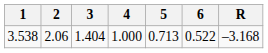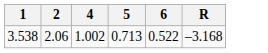- column: 3 | 1.404
3.538 | 4: 1.000 -> 1.002
